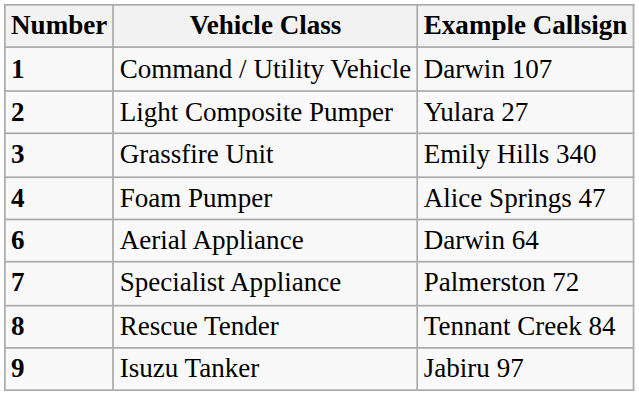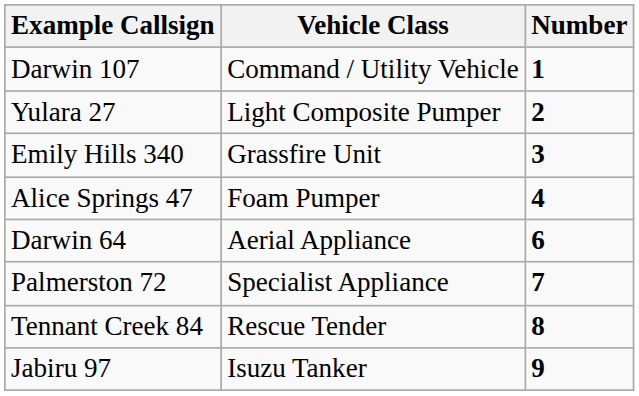columns swapped: Number <-> Example Callsign
